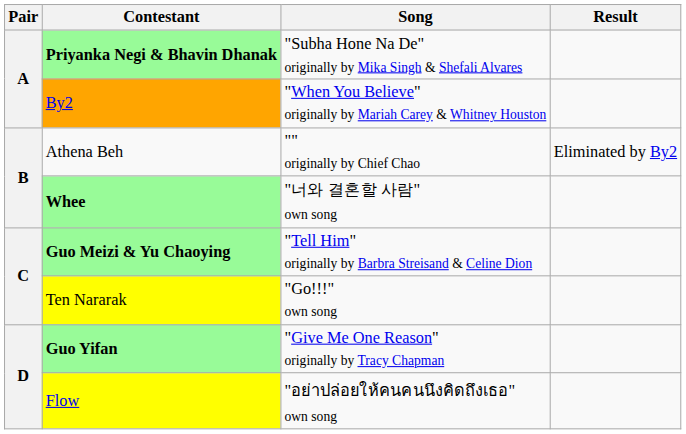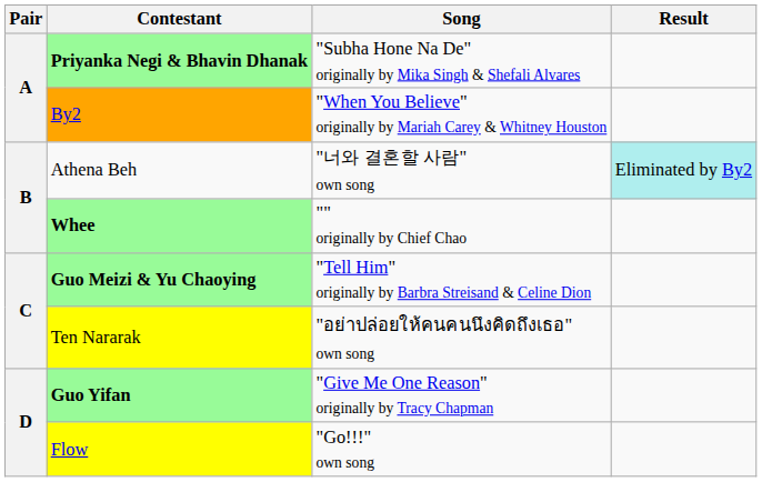Athena Beh | Song: "" originally by Chief Chao -> "너와 결혼할 사람" own song
Athena Beh | Result: no background -> paleturquoise background
Whee | Song: "너와 결혼할 사람" own song -> "" originally by Chief Chao
Ten Nararak | Song: "Go!!!" own song -> "อย่าปล่อยให้คนคนนึงคิดถึงเธอ" own song
Flow | Song: "อย่าปล่อยให้คนคนนึงคิดถึงเธอ" own song -> "Go!!!" own song
